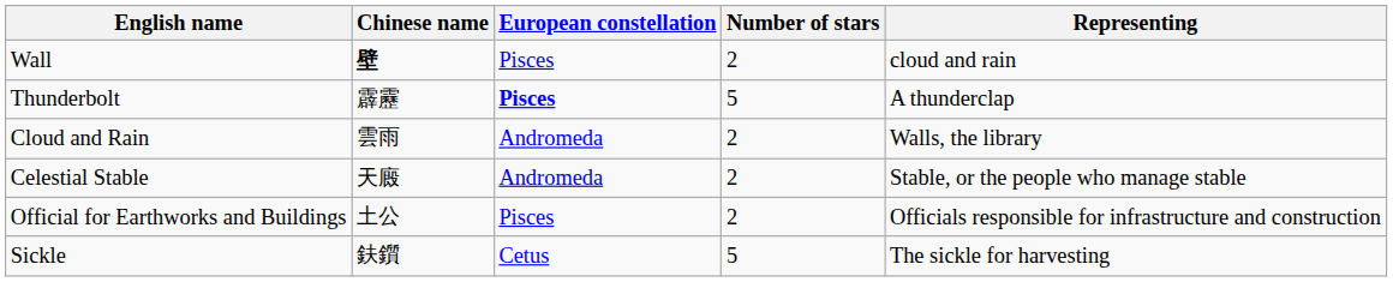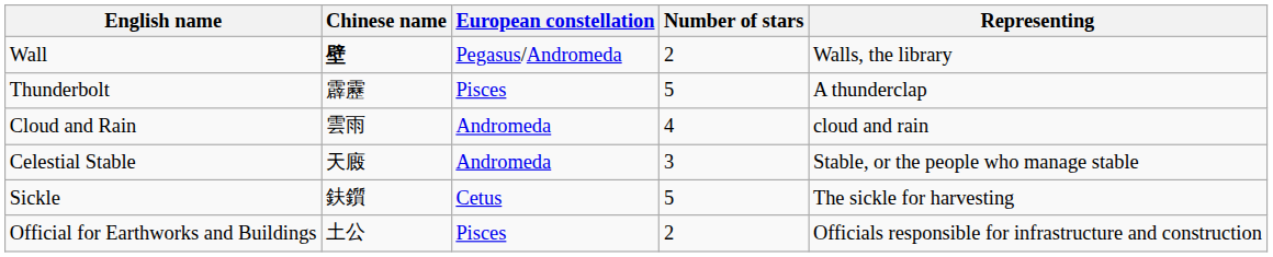Wall | European constellation: Pisces -> Pegasus/Andromeda
Wall | Representing: cloud and rain -> Walls, the library
Thunderbolt | European constellation: bold -> normal
Cloud and Rain | Number of stars: 2 -> 4
Cloud and Rain | Representing: Walls, the library -> cloud and rain
Celestial Stable | Number of stars: 2 -> 3
rows swapped: Sickle <-> Official for Earthworks and Buildings
